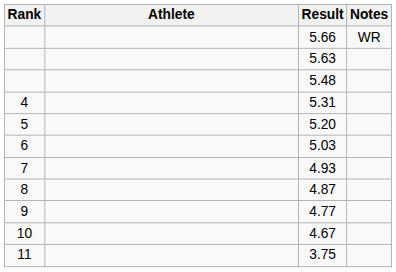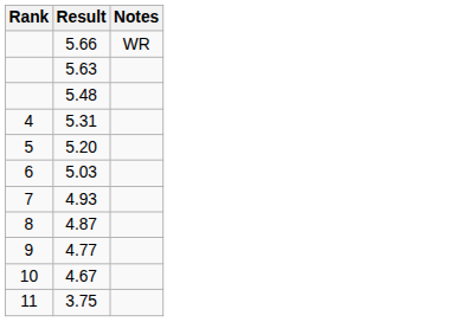- column: Athlete
